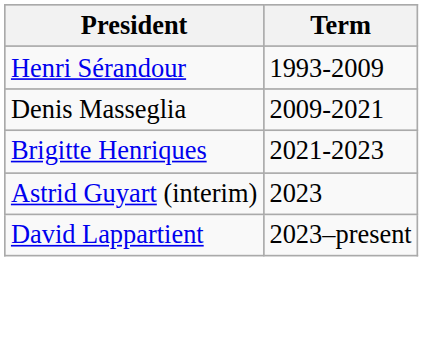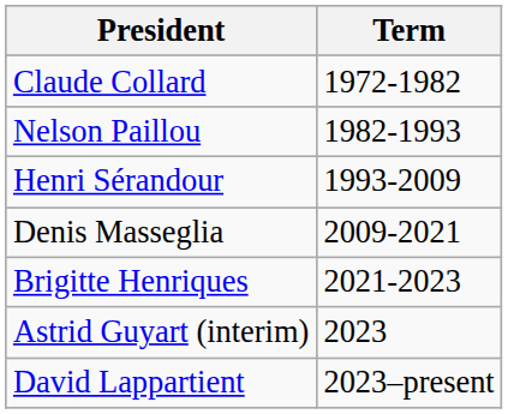+ row: Claude Collard | 1972-1982
+ row: Nelson Paillou | 1982-1993
